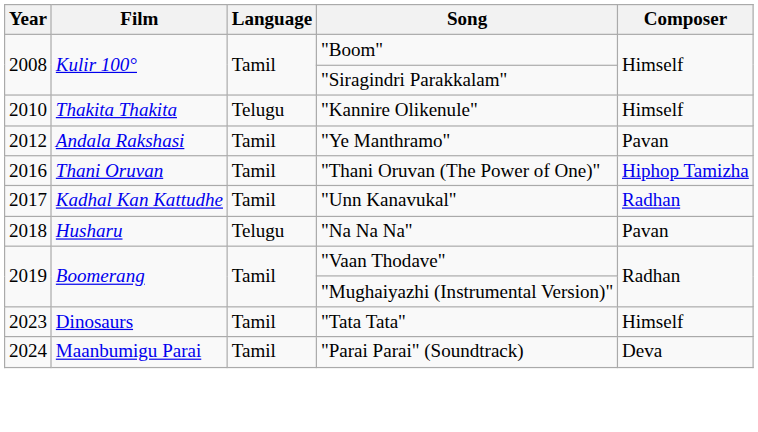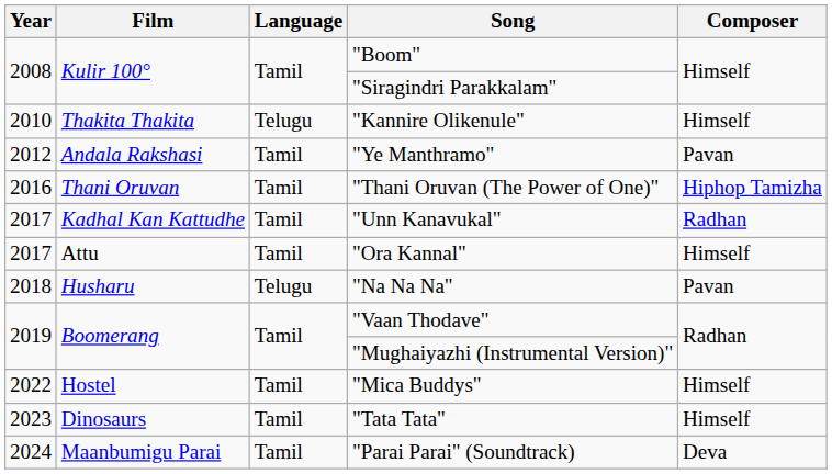+ row: 2017 | Attu | Tamil | "Ora Kannal" | Himself
+ row: 2022 | Hostel | Tamil | "Mica Buddys" | Himself
